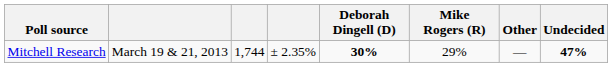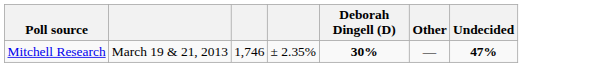- column: Mike Rogers (R) | 29%
Mitchell Research | column 3: 1,744 -> 1,746
